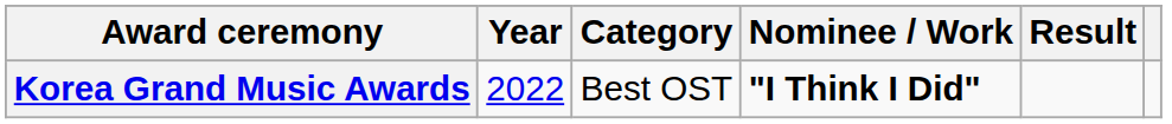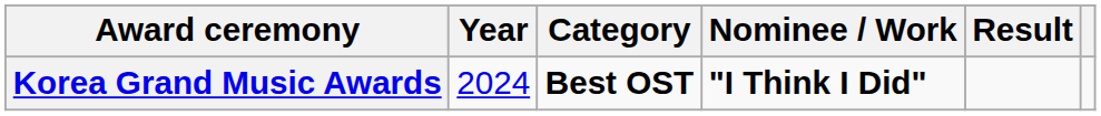Korea Grand Music Awards | Year: 2022 -> 2024
Korea Grand Music Awards | Category: normal -> bold
